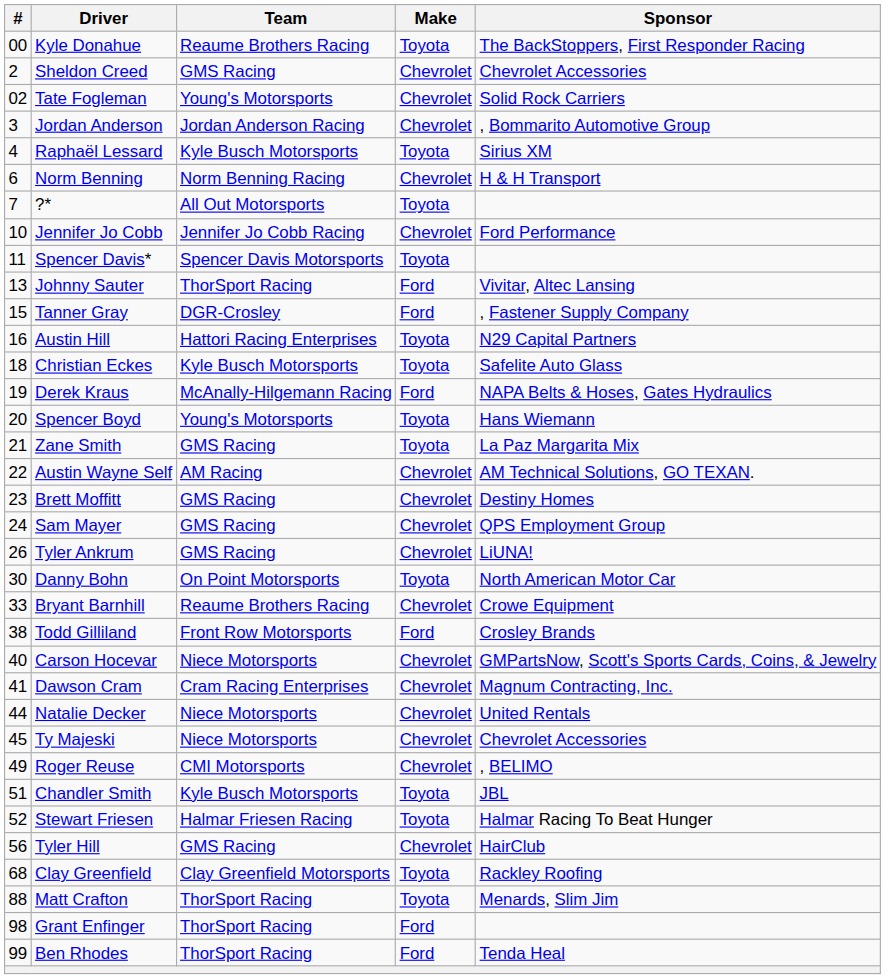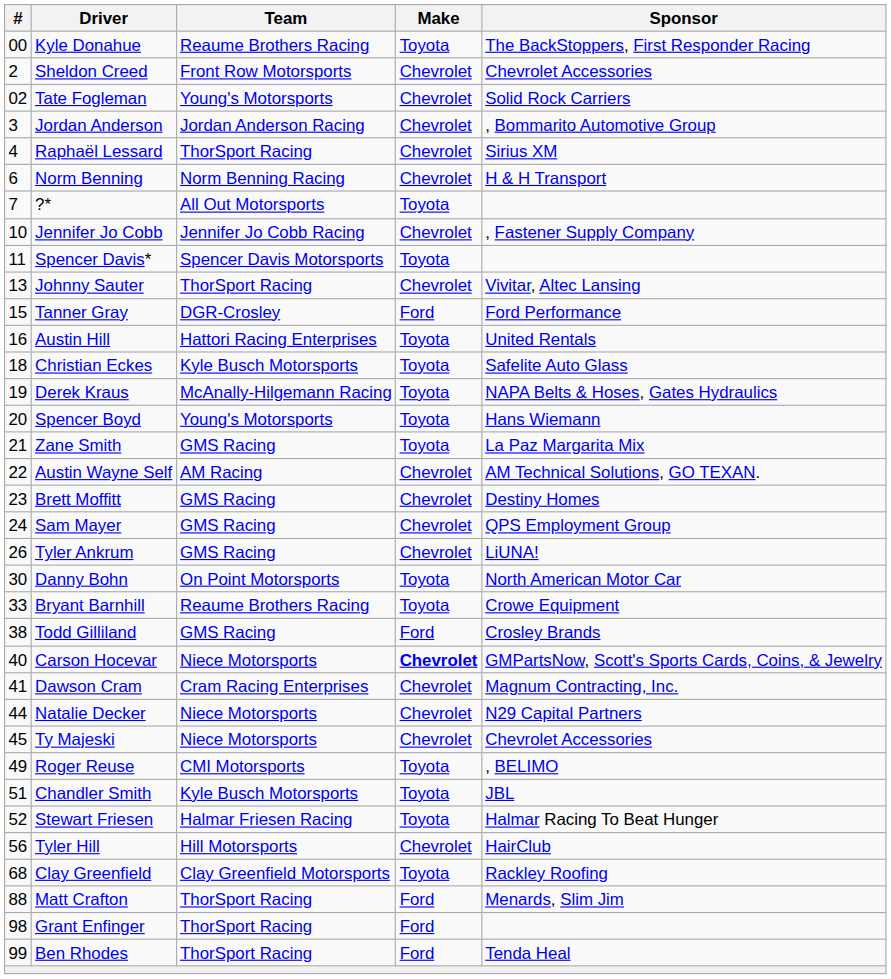Sheldon Creed | Team: GMS Racing -> Front Row Motorsports
Raphaël Lessard | Team: Kyle Busch Motorsports -> ThorSport Racing
Raphaël Lessard | Make: Toyota -> Chevrolet
Jennifer Jo Cobb | Sponsor: Ford Performance -> , Fastener Supply Company
Johnny Sauter | Make: Ford -> Chevrolet
Tanner Gray | Sponsor: , Fastener Supply Company -> Ford Performance
Austin Hill | Sponsor: N29 Capital Partners -> United Rentals
Derek Kraus | Make: Ford -> Toyota
Bryant Barnhill | Make: Chevrolet -> Toyota
Todd Gilliland | Team: Front Row Motorsports -> GMS Racing
Carson Hocevar | Make: normal -> bold
Natalie Decker | Sponsor: United Rentals -> N29 Capital Partners
Roger Reuse | Make: Chevrolet -> Toyota
Tyler Hill | Team: GMS Racing -> Hill Motorsports
Matt Crafton | Make: Toyota -> Ford
